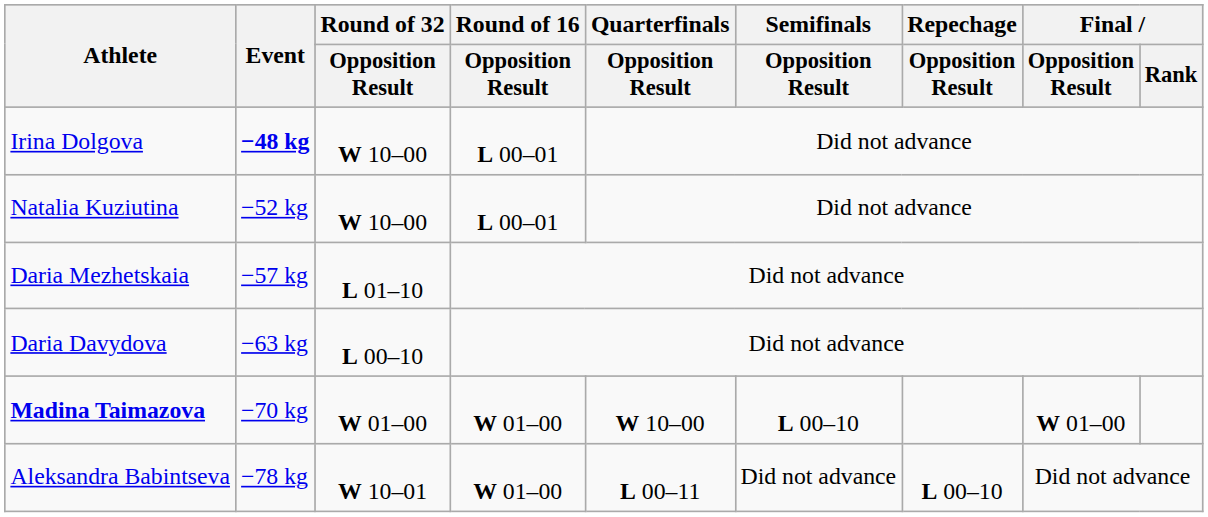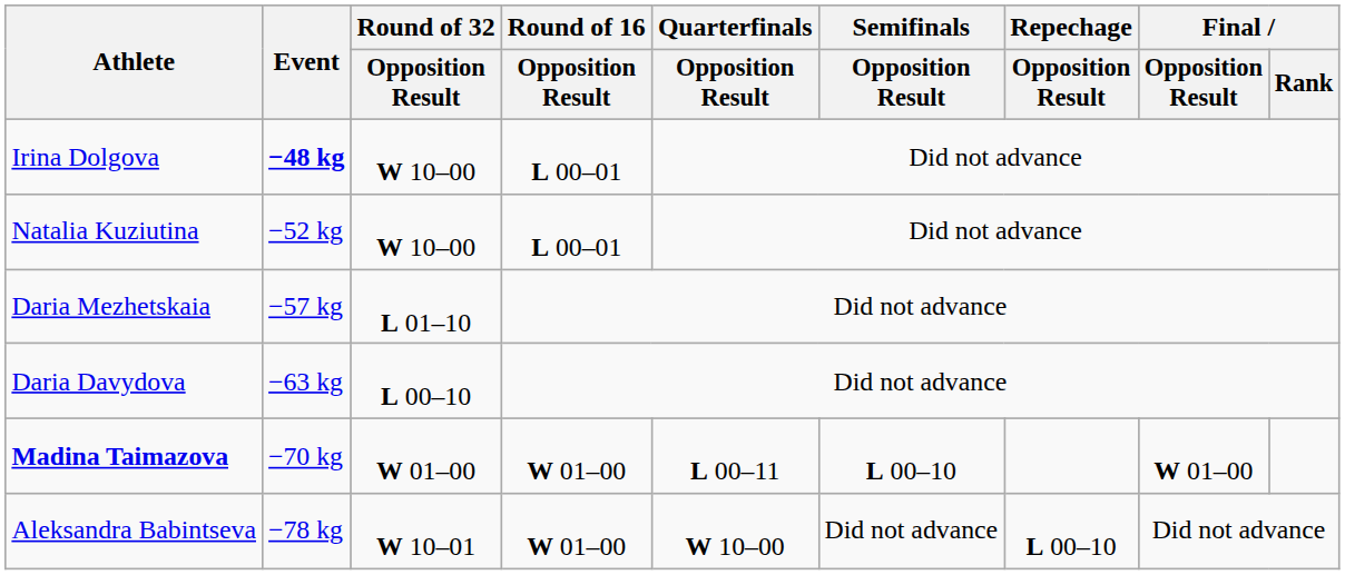Madina Taimazova | Quarterfinals / Opposition Result: W 10–00 -> L 00–11
Aleksandra Babintseva | Quarterfinals / Opposition Result: L 00–11 -> W 10–00
